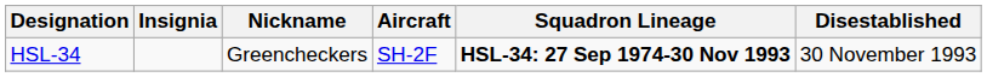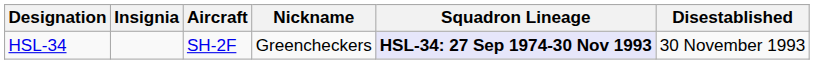columns swapped: Nickname <-> Aircraft
HSL-34 | Squadron Lineage: no background -> lavender background
